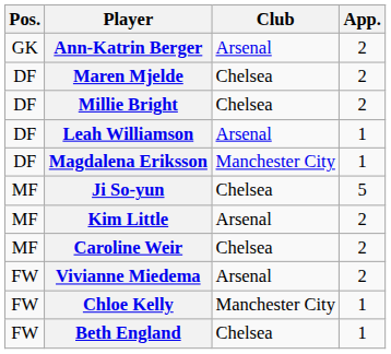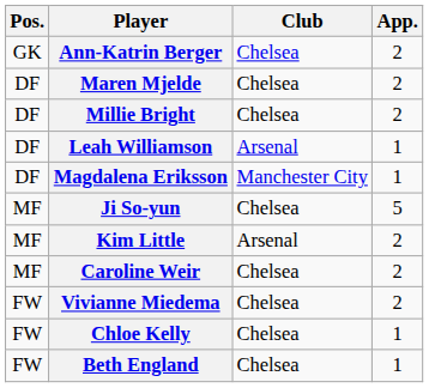Ann-Katrin Berger | Club: Arsenal -> Chelsea
Vivianne Miedema | Club: Arsenal -> Chelsea
Chloe Kelly | Club: Manchester City -> Chelsea
